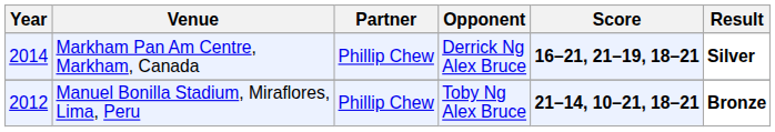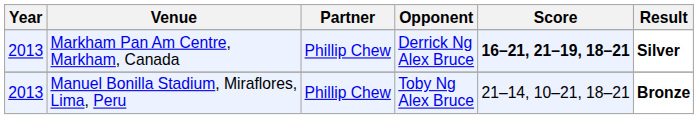Markham Pan Am Centre, Markham, Canada | Year: 2014 -> 2013
Manuel Bonilla Stadium, Miraflores, Lima, Peru | Year: 2012 -> 2013
Manuel Bonilla Stadium, Miraflores, Lima, Peru | Score: bold -> normal
